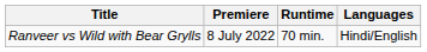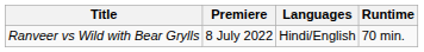columns swapped: Runtime <-> Languages
